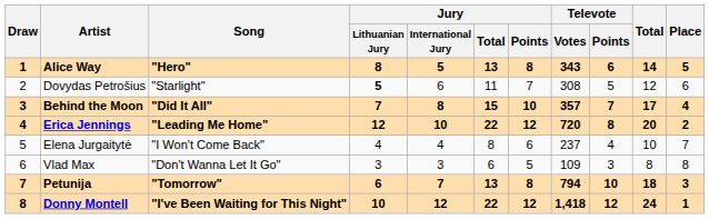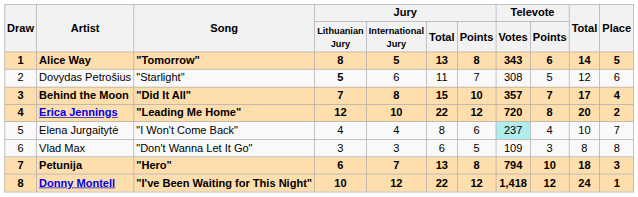Alice Way | Song: "Hero" -> "Tomorrow"
Elena Jurgaitytė | Televote / Votes: no background -> paleturquoise background
Petunija | Song: "Tomorrow" -> "Hero"
